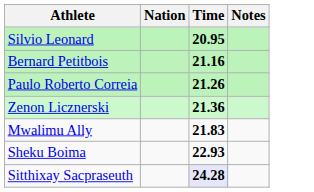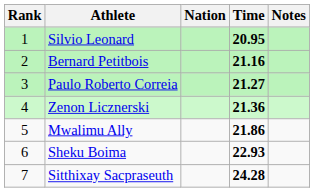+ column: Rank | 1 | 2 | 3 | 4 | 5 | 6 | 7
Paulo Roberto Correia | Time: 21.26 -> 21.27
Mwalimu Ally | Time: 21.83 -> 21.86
Sitthixay Sacpraseuth | Time: lavender background -> no background
